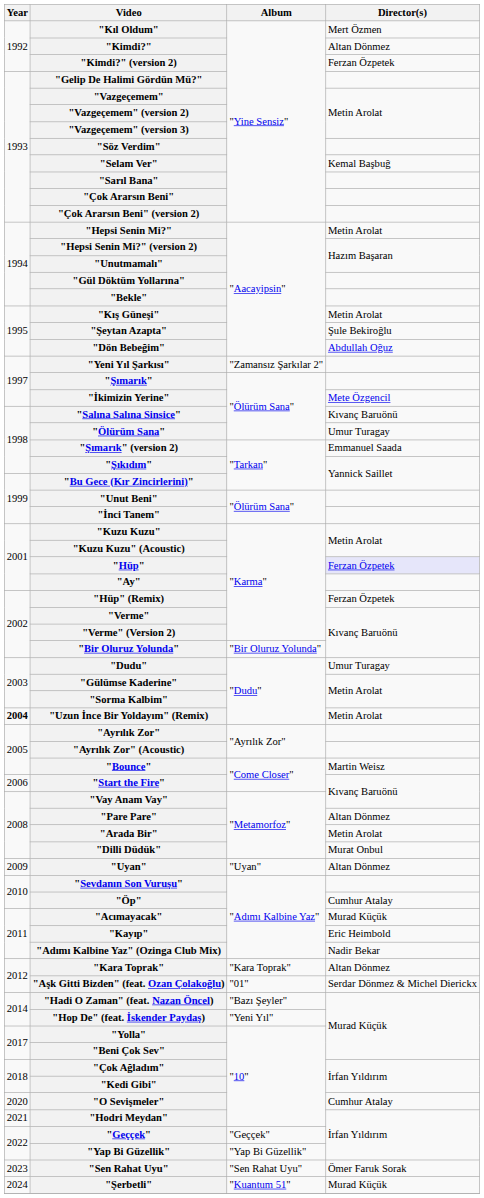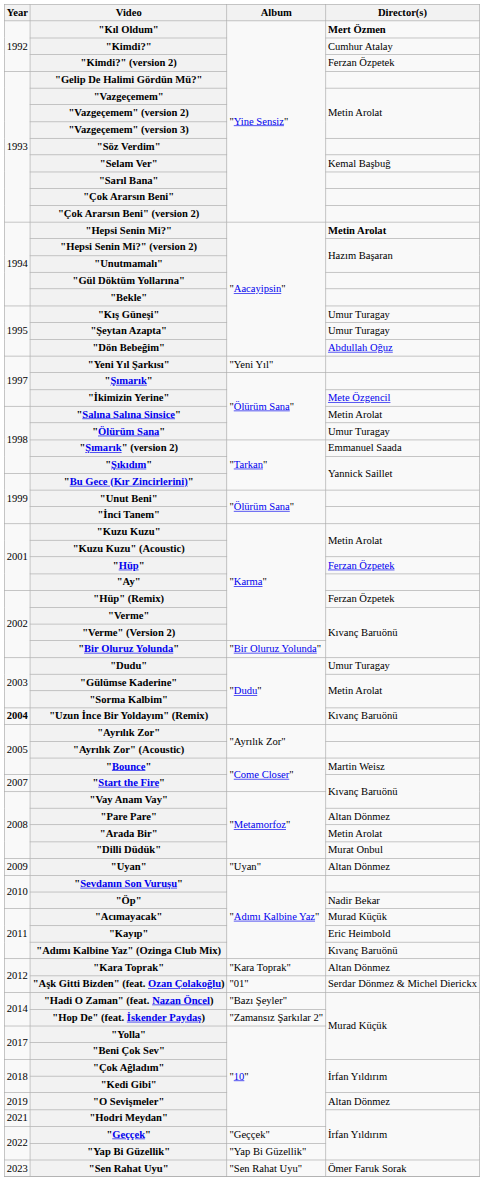"Kıl Oldum" | Director(s): normal -> bold
"Kimdi?" | Director(s): Altan Dönmez -> Cumhur Atalay
"Hepsi Senin Mi?" | Director(s): normal -> bold
"Kış Güneşi" | Director(s): Metin Arolat -> Umur Turagay
"Şeytan Azapta" | Director(s): Şule Bekiroğlu -> Umur Turagay
"Yeni Yıl Şarkısı" | Album: "Zamansız Şarkılar 2" -> "Yeni Yıl"
"Salına Salına Sinsice" | Director(s): Kıvanç Baruönü -> Metin Arolat
"Hüp" | Director(s): lavender background -> no background
"Uzun İnce Bir Yoldayım" (Remix) | Director(s): Metin Arolat -> Kıvanç Baruönü
"Start the Fire" | Year: 2006 -> 2007
"Öp" | Director(s): Cumhur Atalay -> Nadir Bekar
"Adımı Kalbine Yaz" (Ozinga Club Mix) | Director(s): Nadir Bekar -> Kıvanç Baruönü
"Hop De" (feat. İskender Paydaş) | Album: "Yeni Yıl" -> "Zamansız Şarkılar 2"
"O Sevişmeler" | Year: 2020 -> 2019
"O Sevişmeler" | Director(s): Cumhur Atalay -> Altan Dönmez
- row: 2024 | "Şerbetli" | "Kuantum 51" | Murad Küçük
